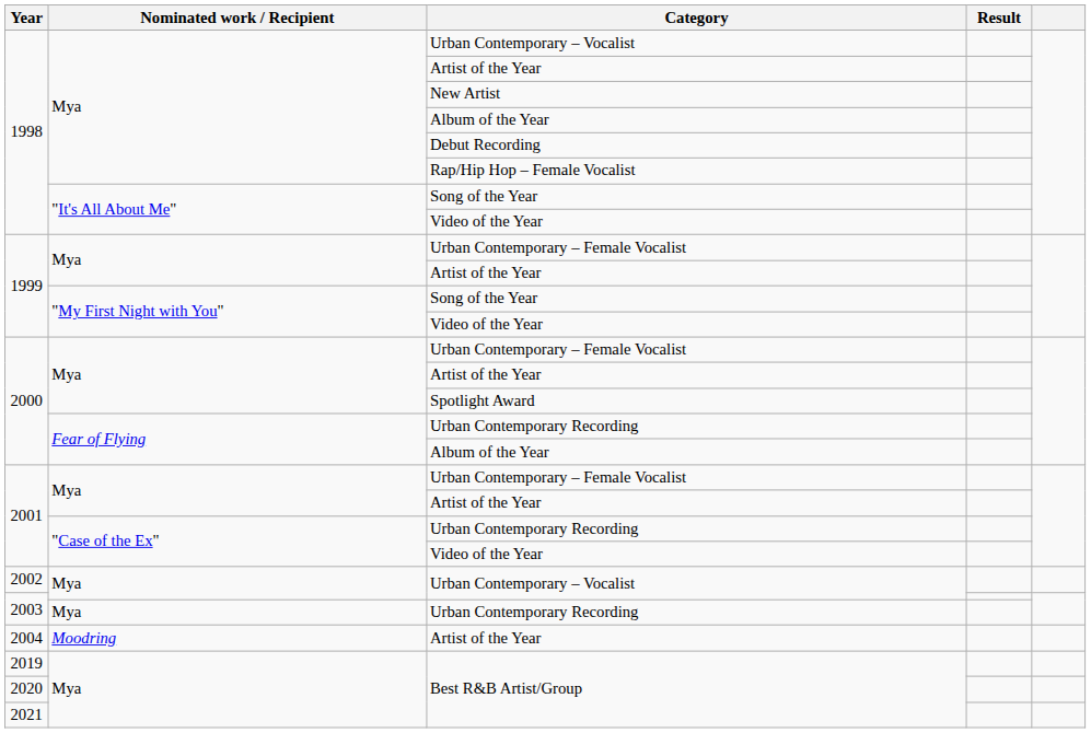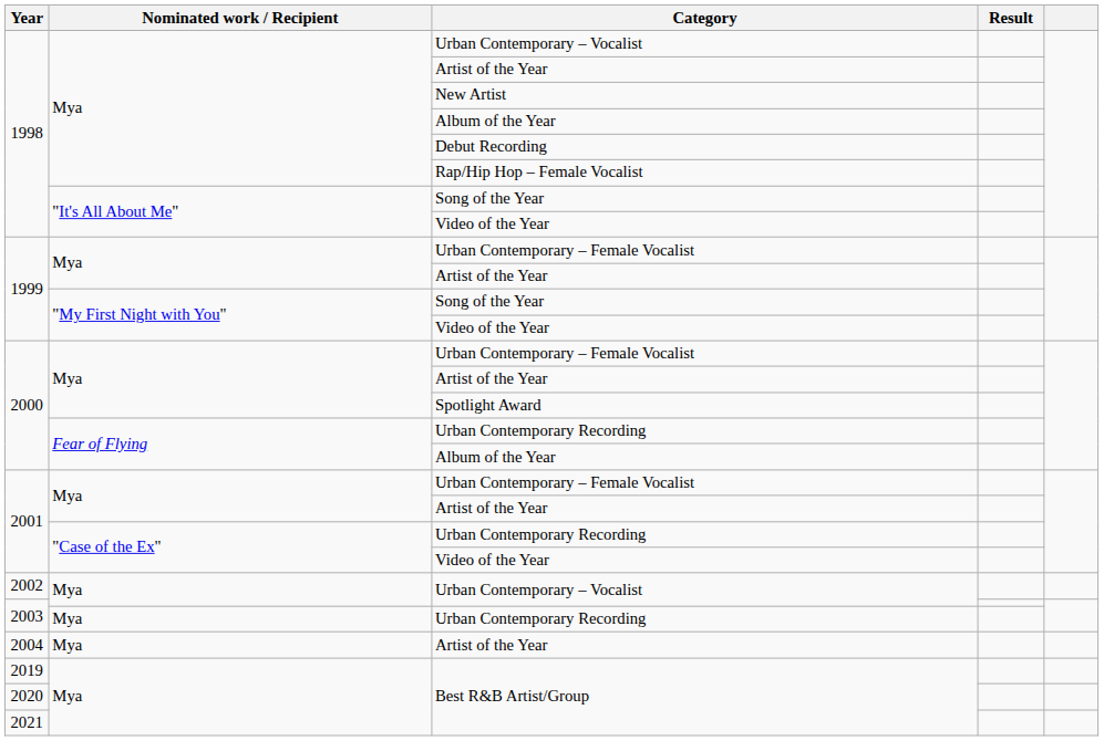2004 / Artist of the Year | Nominated work / Recipient: Moodring -> Mya
